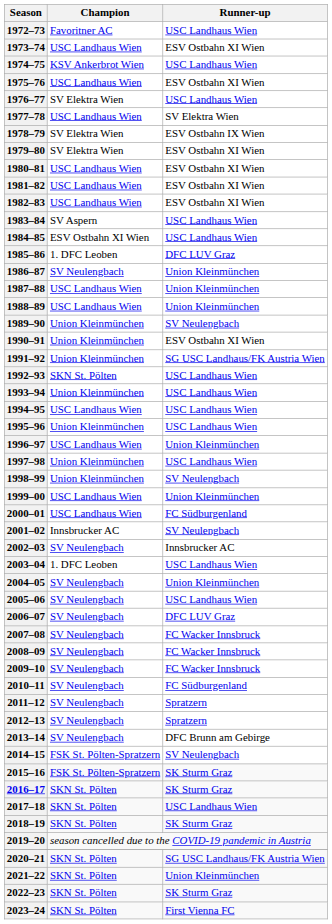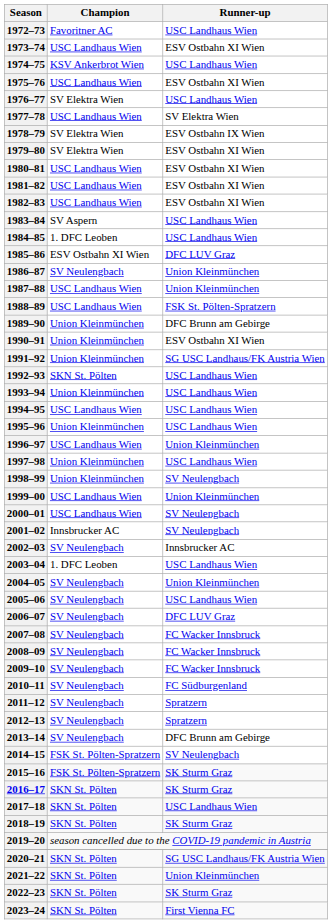1984–85 | Champion: ESV Ostbahn XI Wien -> 1. DFC Leoben
1985–86 | Champion: 1. DFC Leoben -> ESV Ostbahn XI Wien
1988–89 | Runner-up: Union Kleinmünchen -> FSK St. Pölten-Spratzern
1989–90 | Runner-up: SV Neulengbach -> DFC Brunn am Gebirge
2000–01 | Runner-up: FC Südburgenland -> SV Neulengbach
